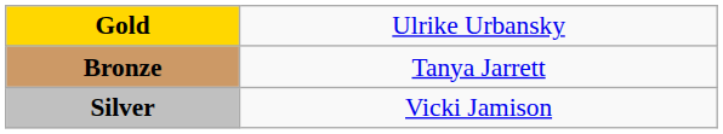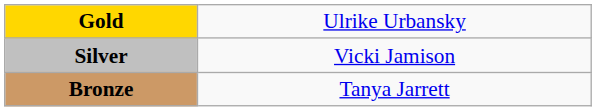rows swapped: Silver <-> Bronze
